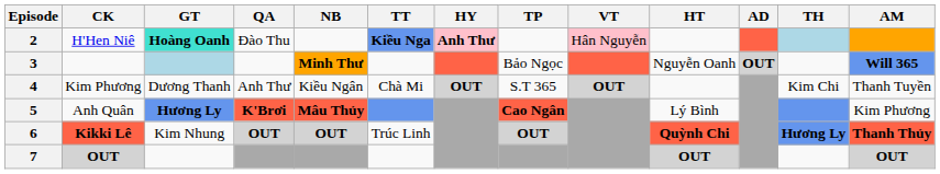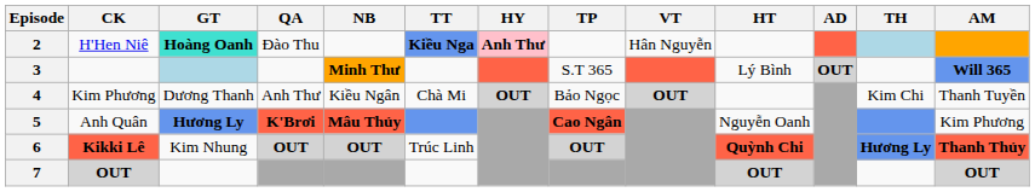2 | VT: pink background -> no background
3 | TP: Bảo Ngọc -> S.T 365
3 | HT: Nguyễn Oanh -> Lý Bình
4 | TP: S.T 365 -> Bảo Ngọc
5 | HT: Lý Bình -> Nguyễn Oanh
